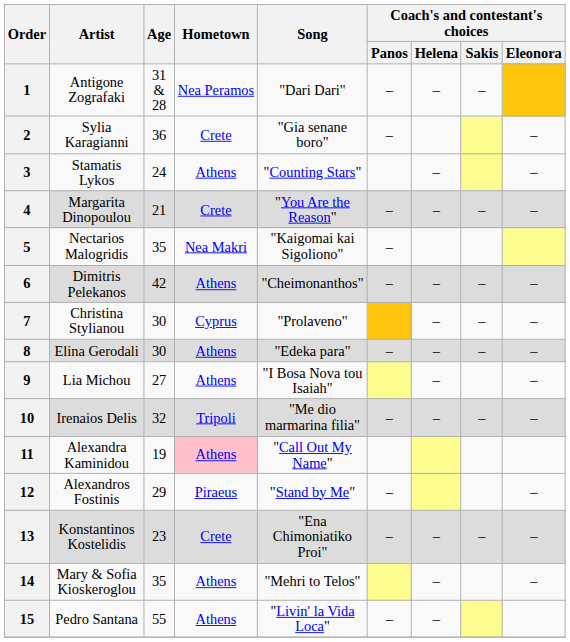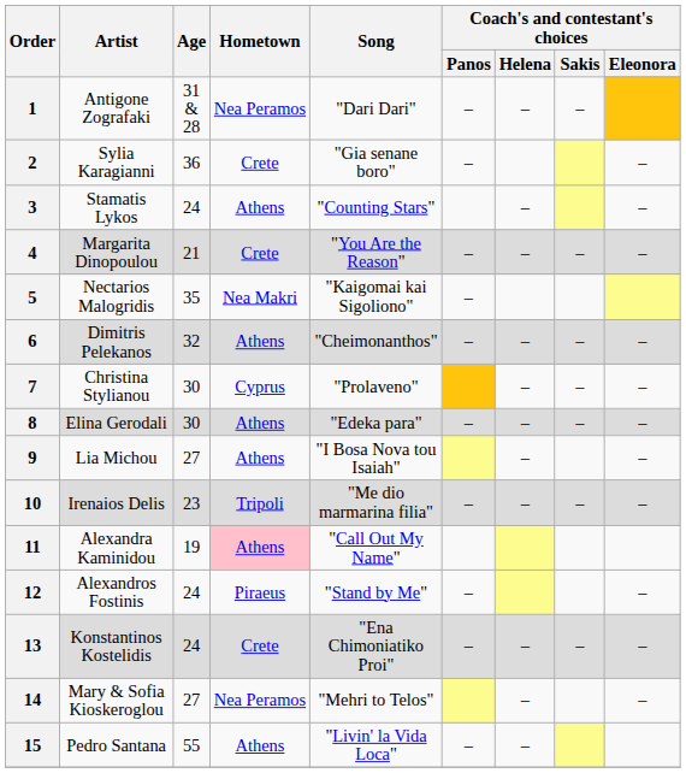6 | Age: 42 -> 32
10 | Age: 32 -> 23
12 | Age: 29 -> 24
13 | Age: 23 -> 24
14 | Age: 35 -> 27
14 | Hometown: Athens -> Nea Peramos
